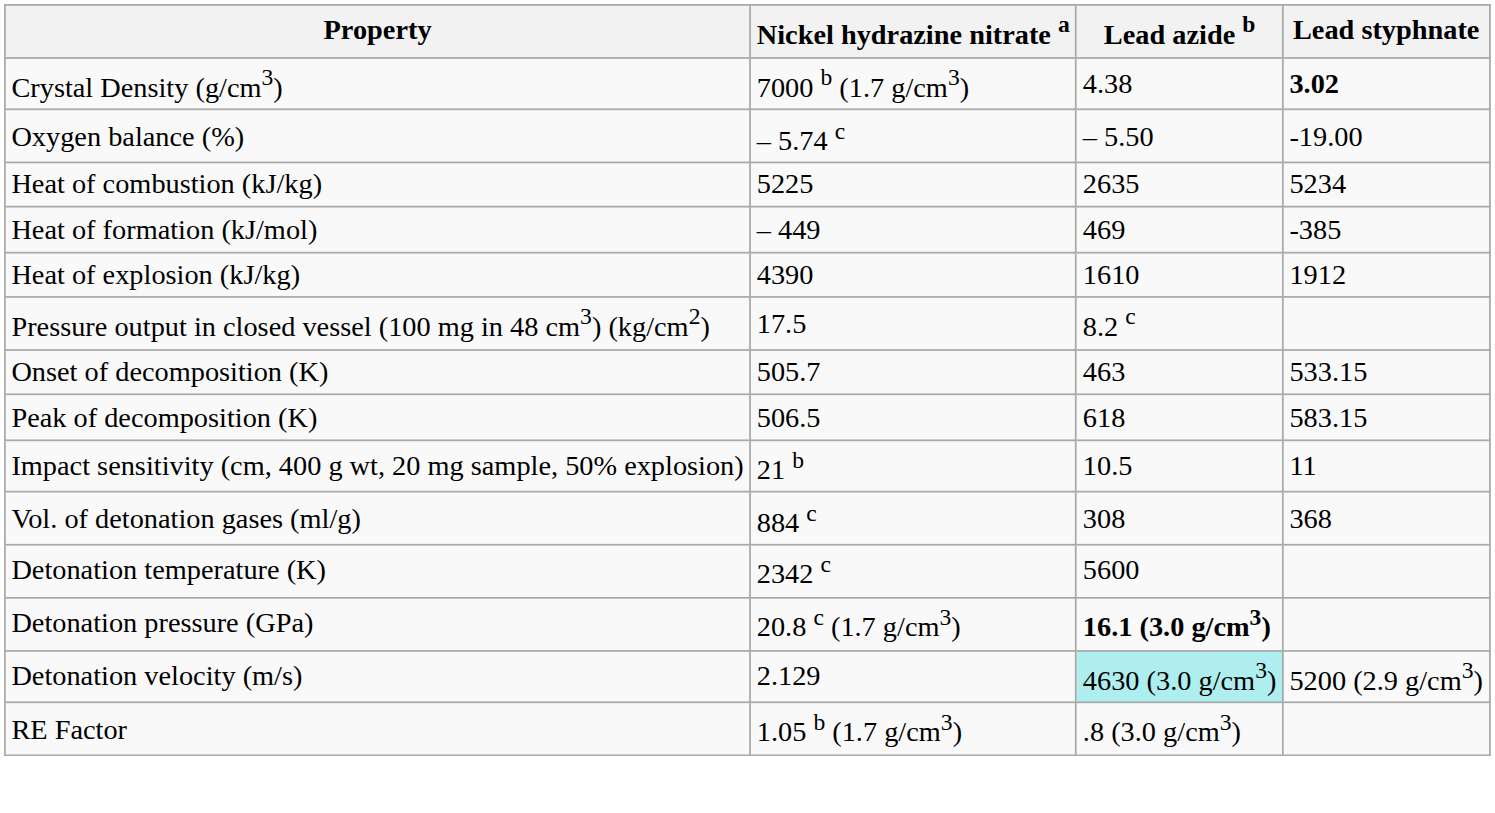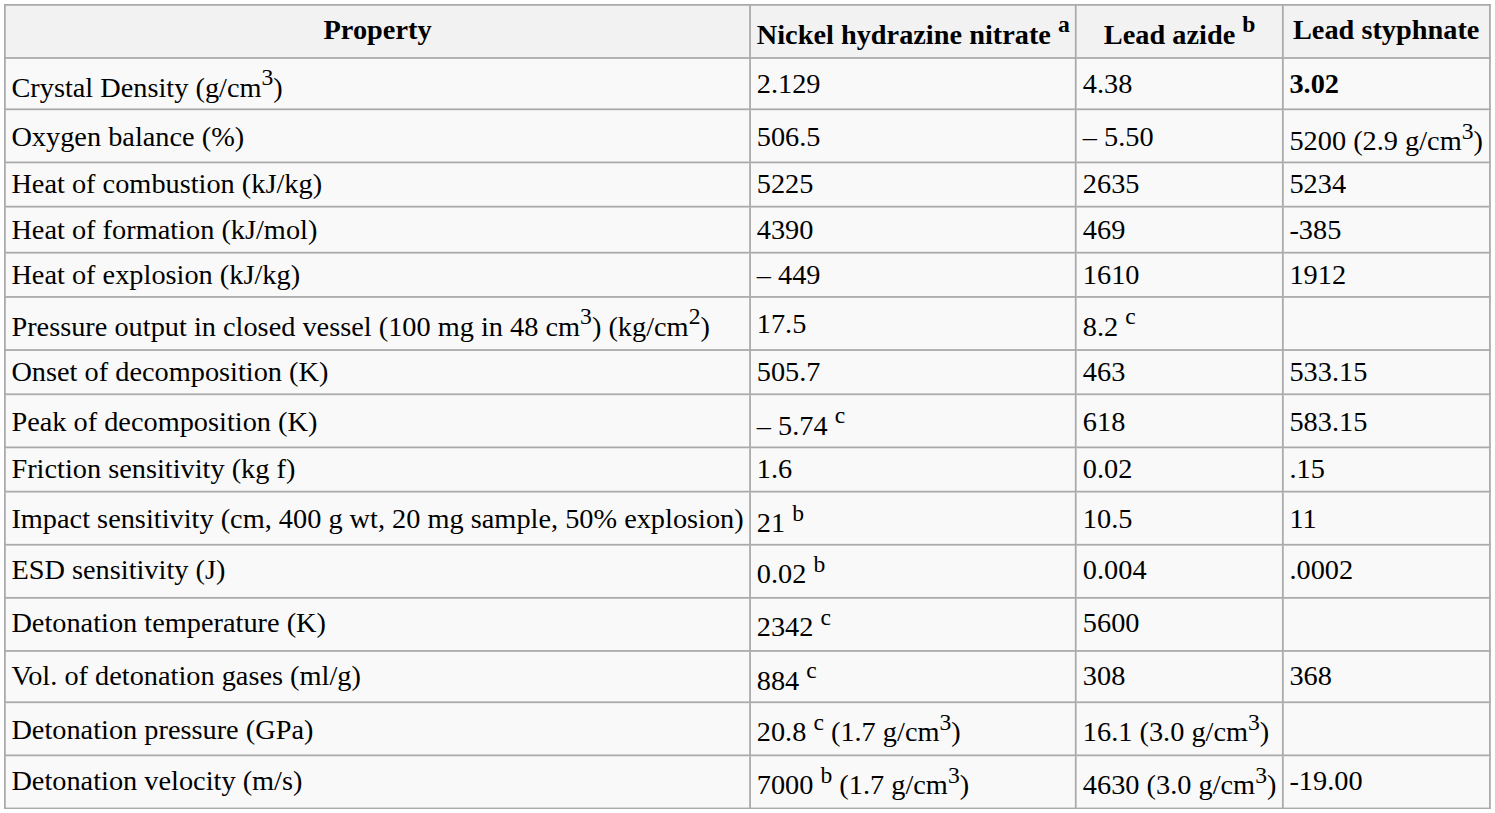Crystal Density (g/cm3) | Nickel hydrazine nitrate a: 7000 b (1.7 g/cm3) -> 2.129
Oxygen balance (%) | Nickel hydrazine nitrate a: – 5.74 c -> 506.5
Oxygen balance (%) | Lead styphnate: -19.00 -> 5200 (2.9 g/cm3)
Heat of formation (kJ/mol) | Nickel hydrazine nitrate a: – 449 -> 4390
Heat of explosion (kJ/kg) | Nickel hydrazine nitrate a: 4390 -> – 449
Peak of decomposition (K) | Nickel hydrazine nitrate a: 506.5 -> – 5.74 c
+ row: Friction sensitivity (kg f) | 1.6 | 0.02 | .15
+ row: ESD sensitivity (J) | 0.02 b | 0.004 | .0002
rows swapped: Vol. of detonation gases (ml/g) <-> Detonation temperature (K)
Detonation pressure (GPa) | Lead azide b: bold -> normal
Detonation velocity (m/s) | Nickel hydrazine nitrate a: 2.129 -> 7000 b (1.7 g/cm3)
Detonation velocity (m/s) | Lead azide b: paleturquoise background -> no background
Detonation velocity (m/s) | Lead styphnate: 5200 (2.9 g/cm3) -> -19.00
- row: RE Factor | 1.05 b (1.7 g/cm3) | .8 (3.0 g/cm3)
